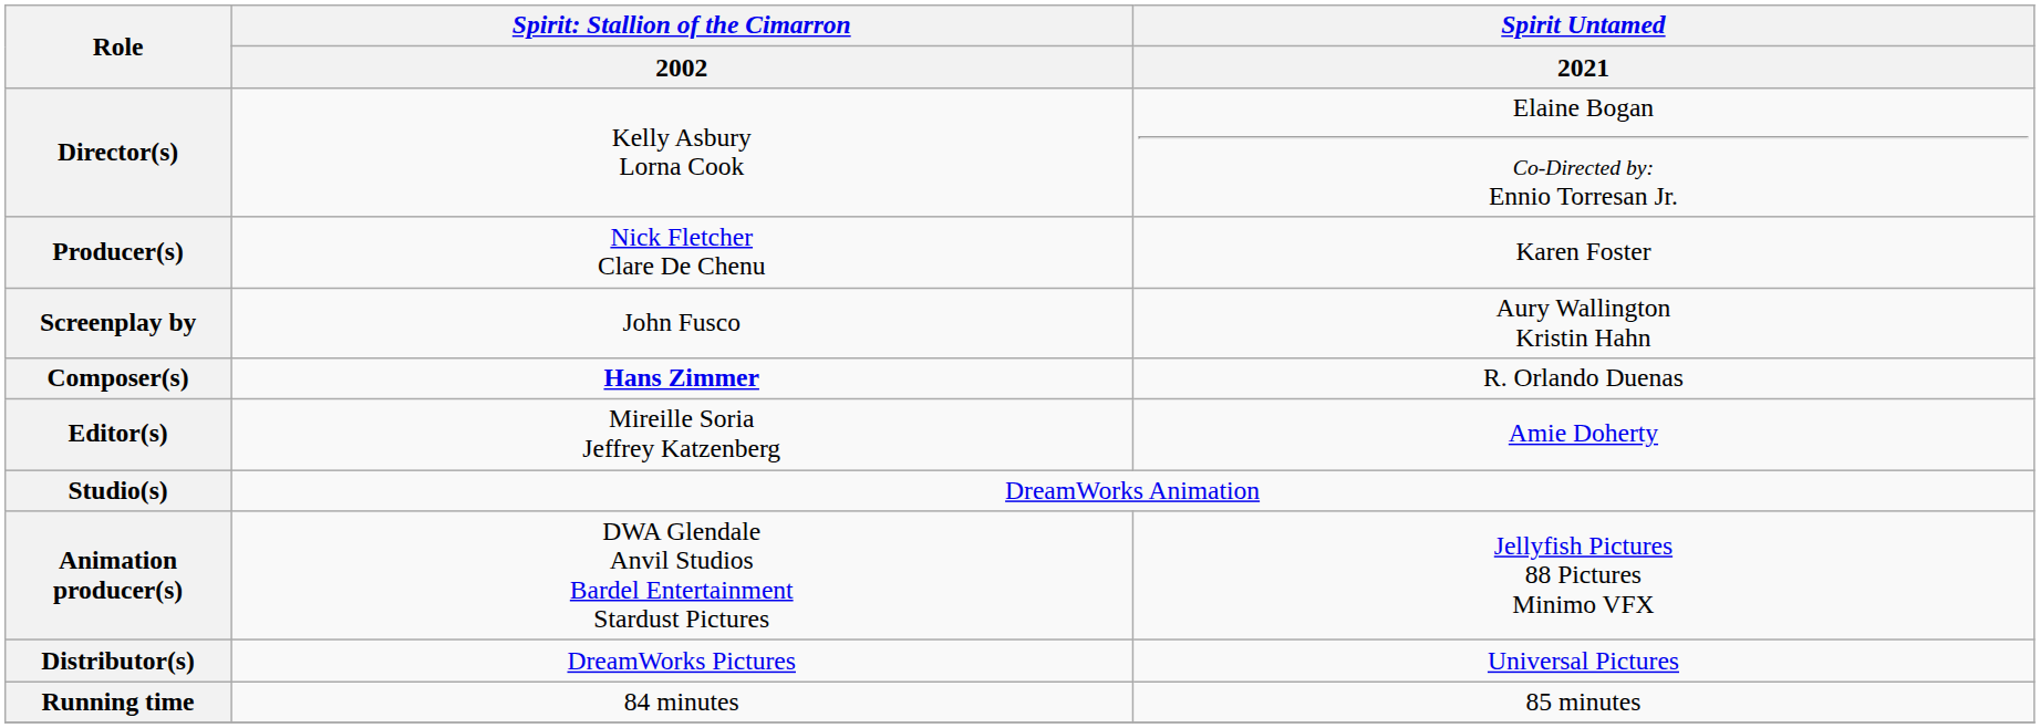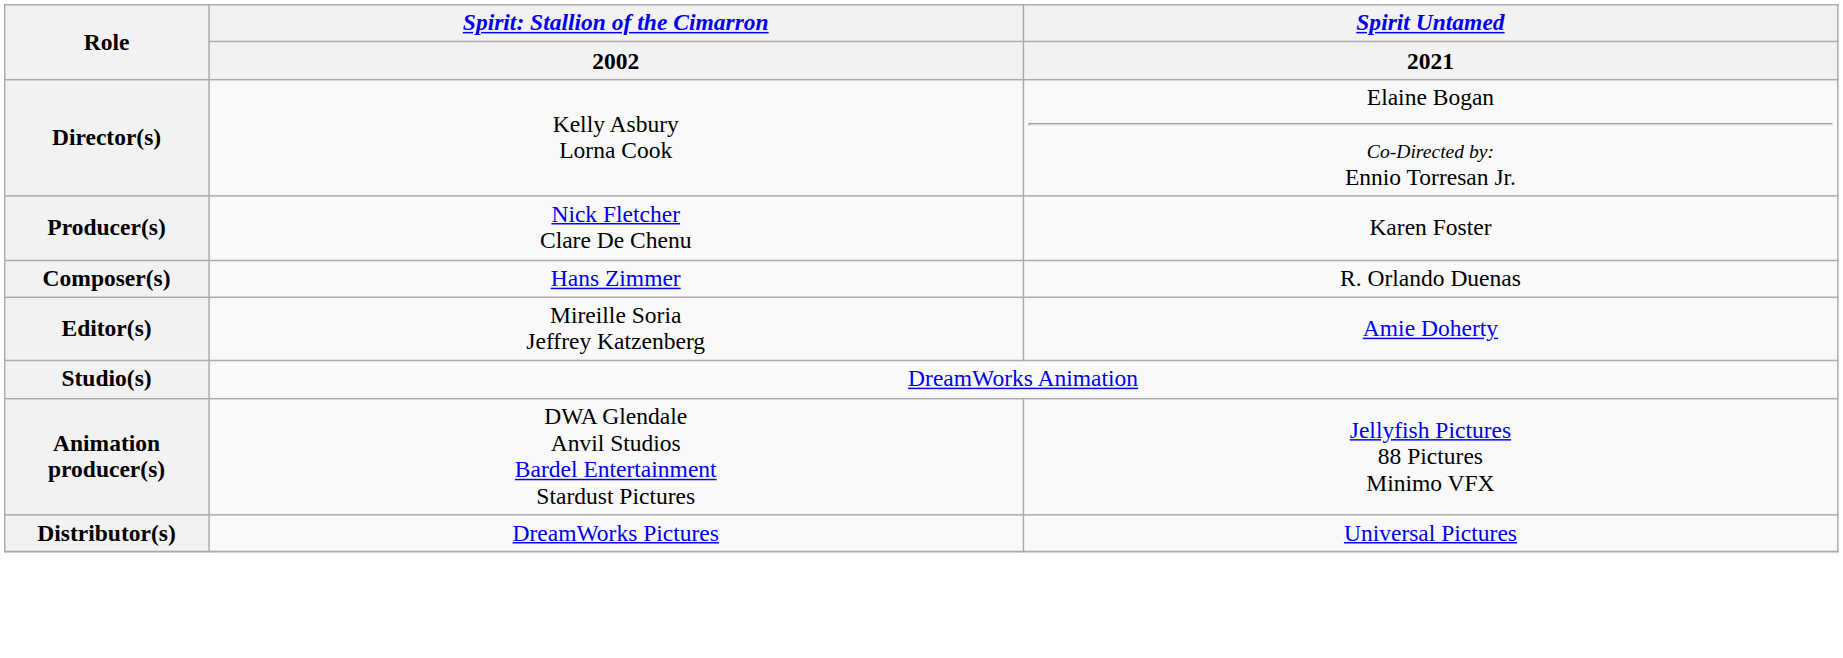- row: Screenplay by | John Fusco | Aury Wallington Kristin Hahn
Composer(s) | column 2: bold -> normal
- row: Running time | 84 minutes | 85 minutes
